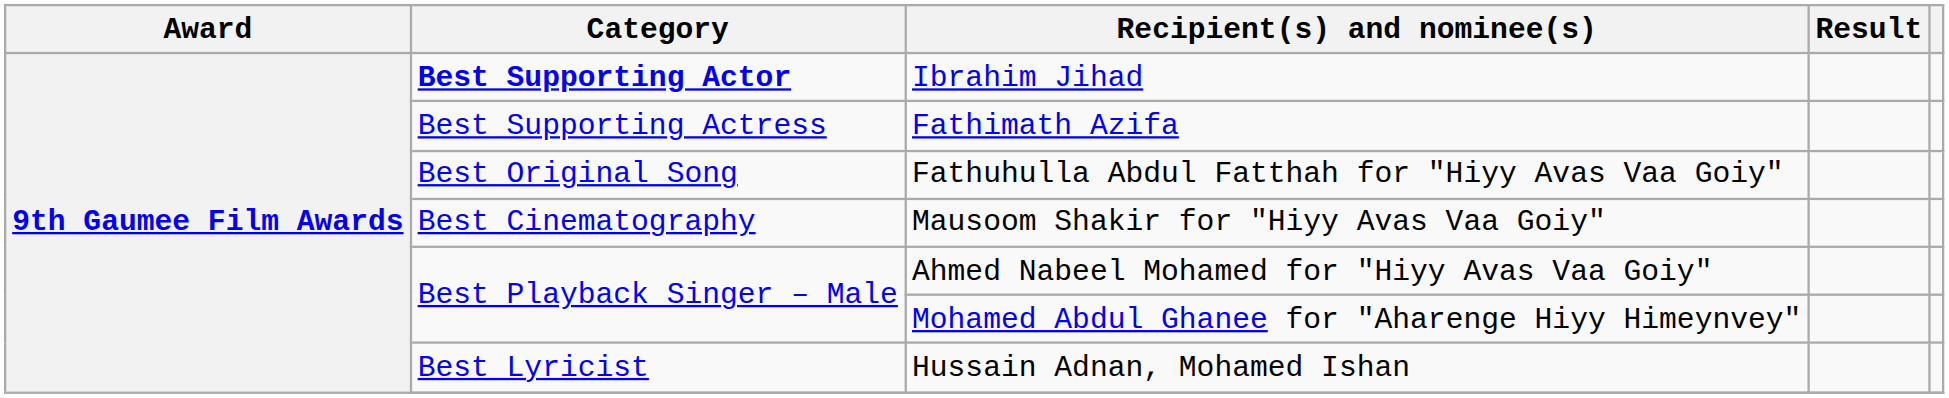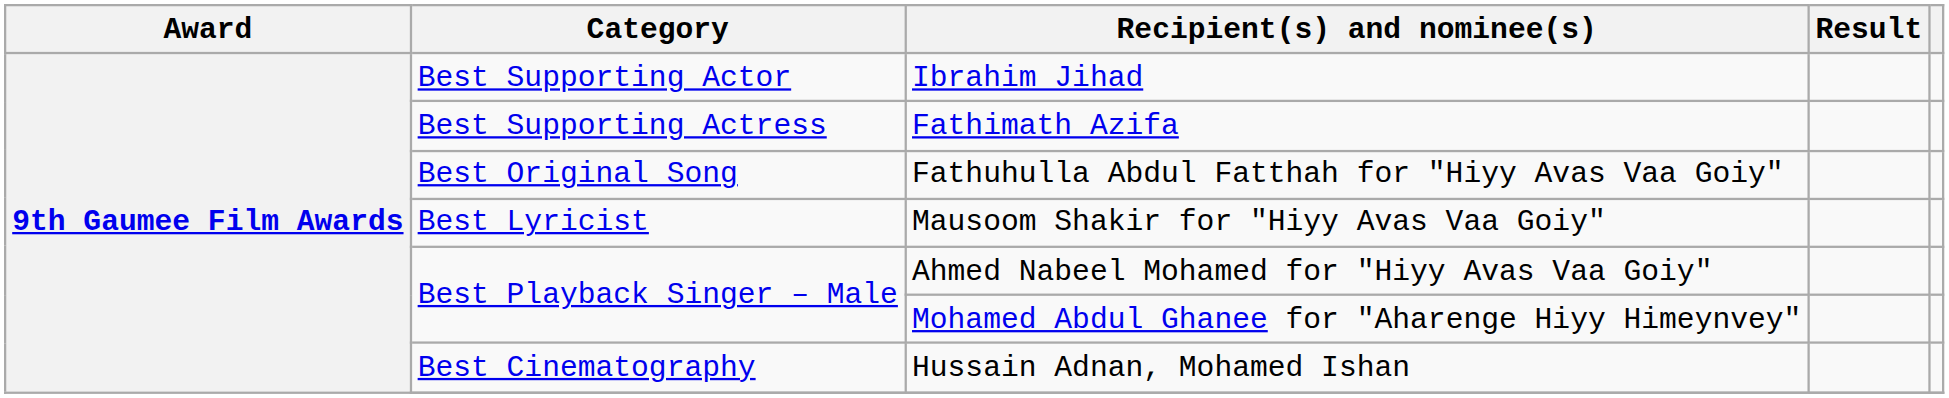Ibrahim Jihad | Category: bold -> normal
Mausoom Shakir for "Hiyy Avas Vaa Goiy" | Category: Best Cinematography -> Best Lyricist
Hussain Adnan, Mohamed Ishan | Category: Best Lyricist -> Best Cinematography
